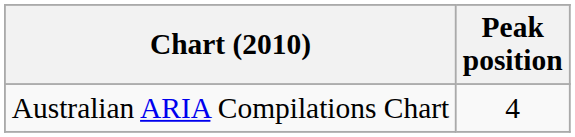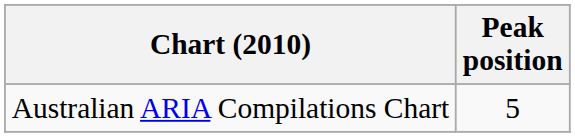Australian ARIA Compilations Chart | Peak position: 4 -> 5
